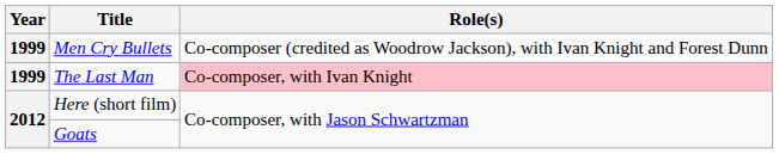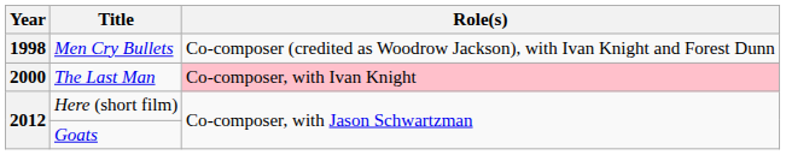Men Cry Bullets | Year: 1999 -> 1998
The Last Man | Year: 1999 -> 2000
